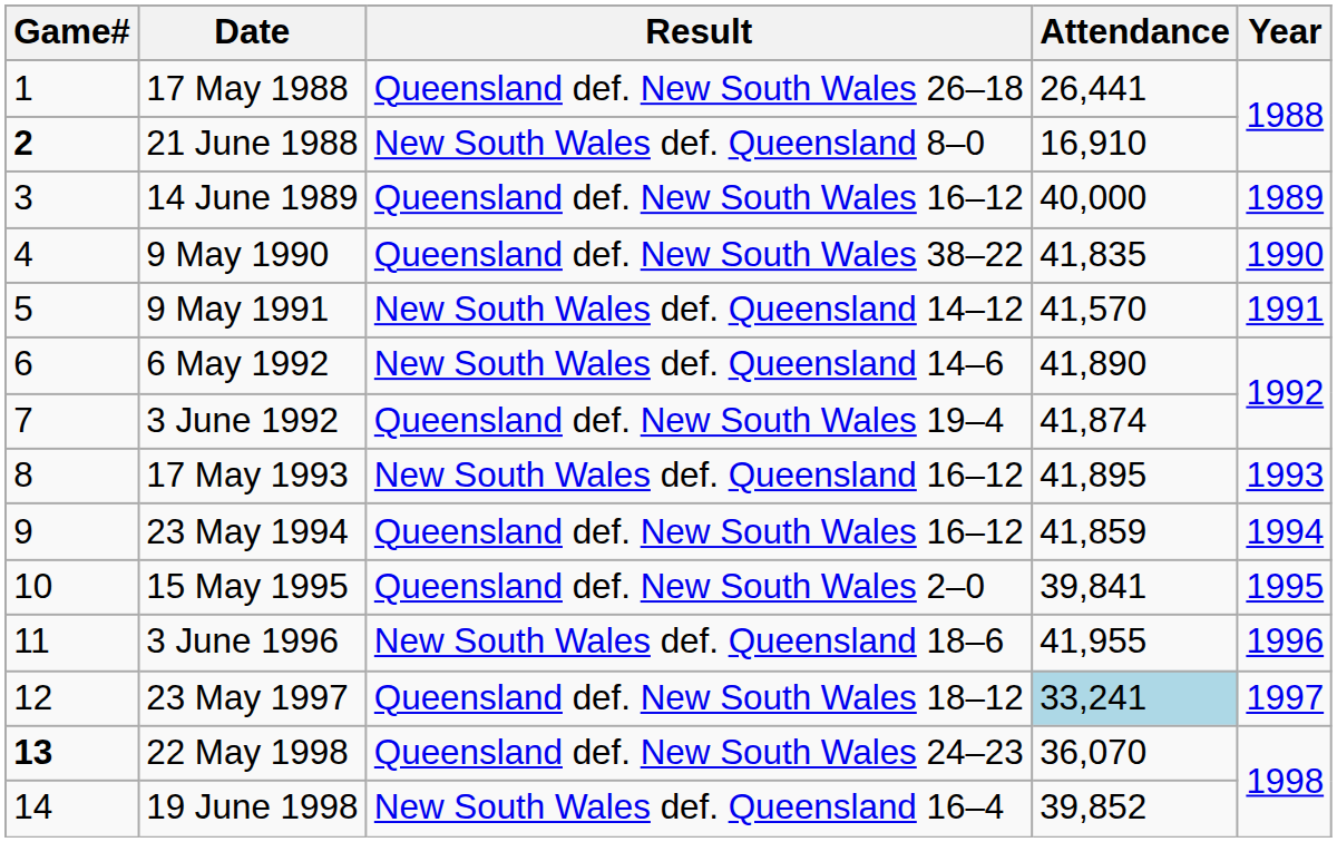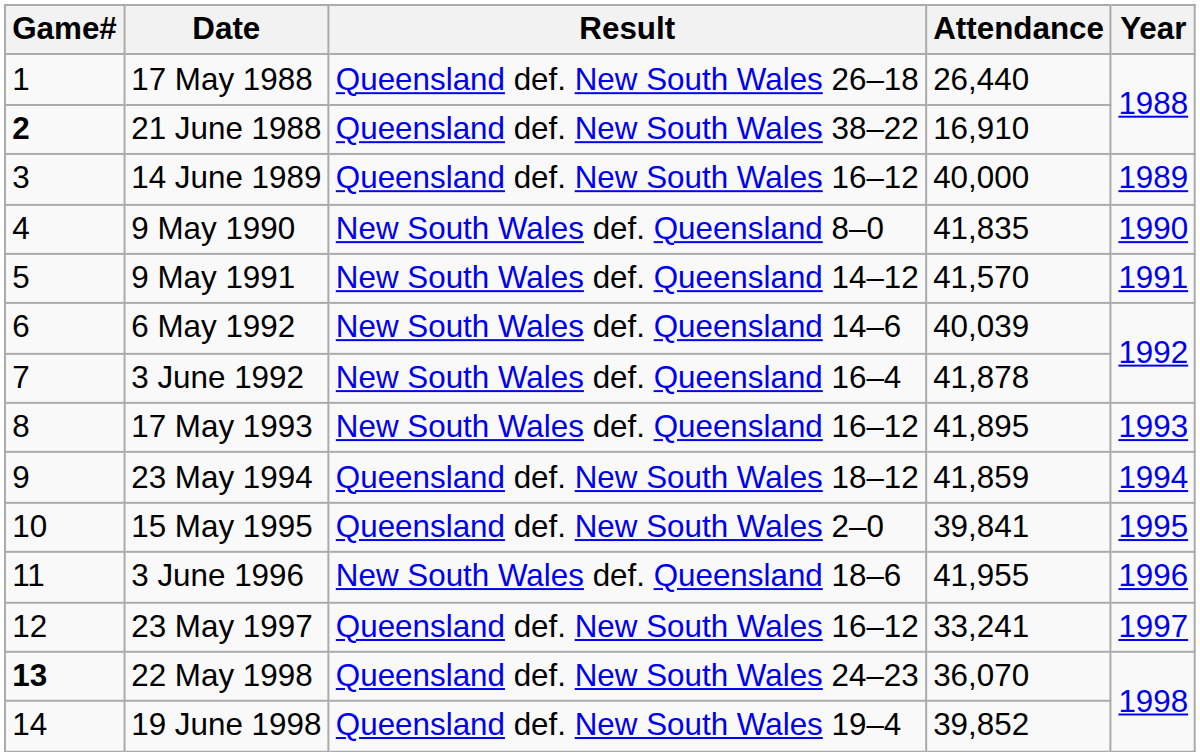17 May 1988 | Attendance: 26,441 -> 26,440
21 June 1988 | Result: New South Wales def. Queensland 8–0 -> Queensland def. New South Wales 38–22
9 May 1990 | Result: Queensland def. New South Wales 38–22 -> New South Wales def. Queensland 8–0
6 May 1992 | Attendance: 41,890 -> 40,039
3 June 1992 | Result: Queensland def. New South Wales 19–4 -> New South Wales def. Queensland 16–4
3 June 1992 | Attendance: 41,874 -> 41,878
23 May 1994 | Result: Queensland def. New South Wales 16–12 -> Queensland def. New South Wales 18–12
23 May 1997 | Result: Queensland def. New South Wales 18–12 -> Queensland def. New South Wales 16–12
23 May 1997 | Attendance: lightblue background -> no background
19 June 1998 | Result: New South Wales def. Queensland 16–4 -> Queensland def. New South Wales 19–4
